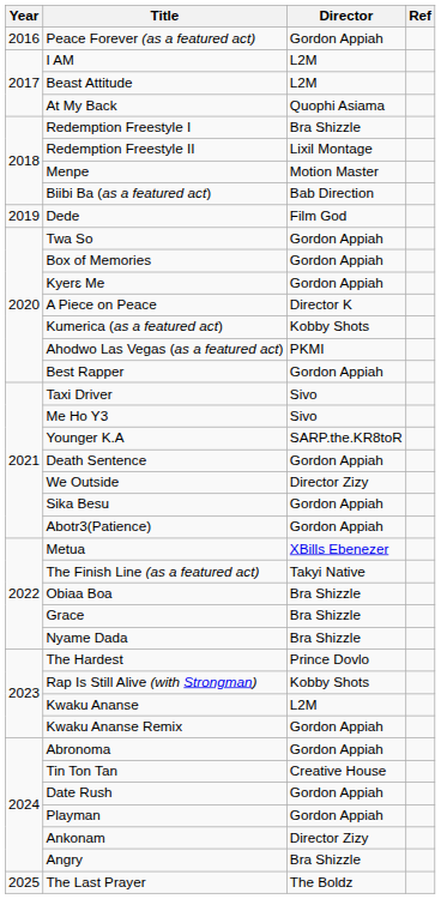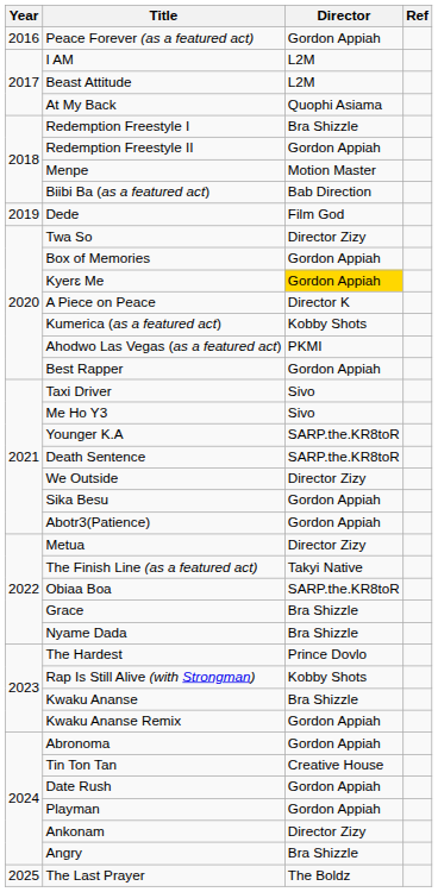Redemption Freestyle II | Director: Lixil Montage -> Gordon Appiah
Twa So | Director: Gordon Appiah -> Director Zizy
Kyerɛ Me | Director: no background -> gold background
Death Sentence | Director: Gordon Appiah -> SARP.the.KR8toR
Metua | Director: XBills Ebenezer -> Director Zizy
Obiaa Boa | Director: Bra Shizzle -> SARP.the.KR8toR
Kwaku Ananse | Director: L2M -> Bra Shizzle
